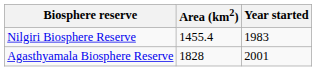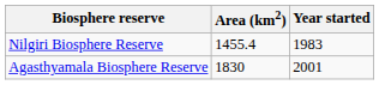Agasthyamala Biosphere Reserve | Area (km2): 1828 -> 1830
